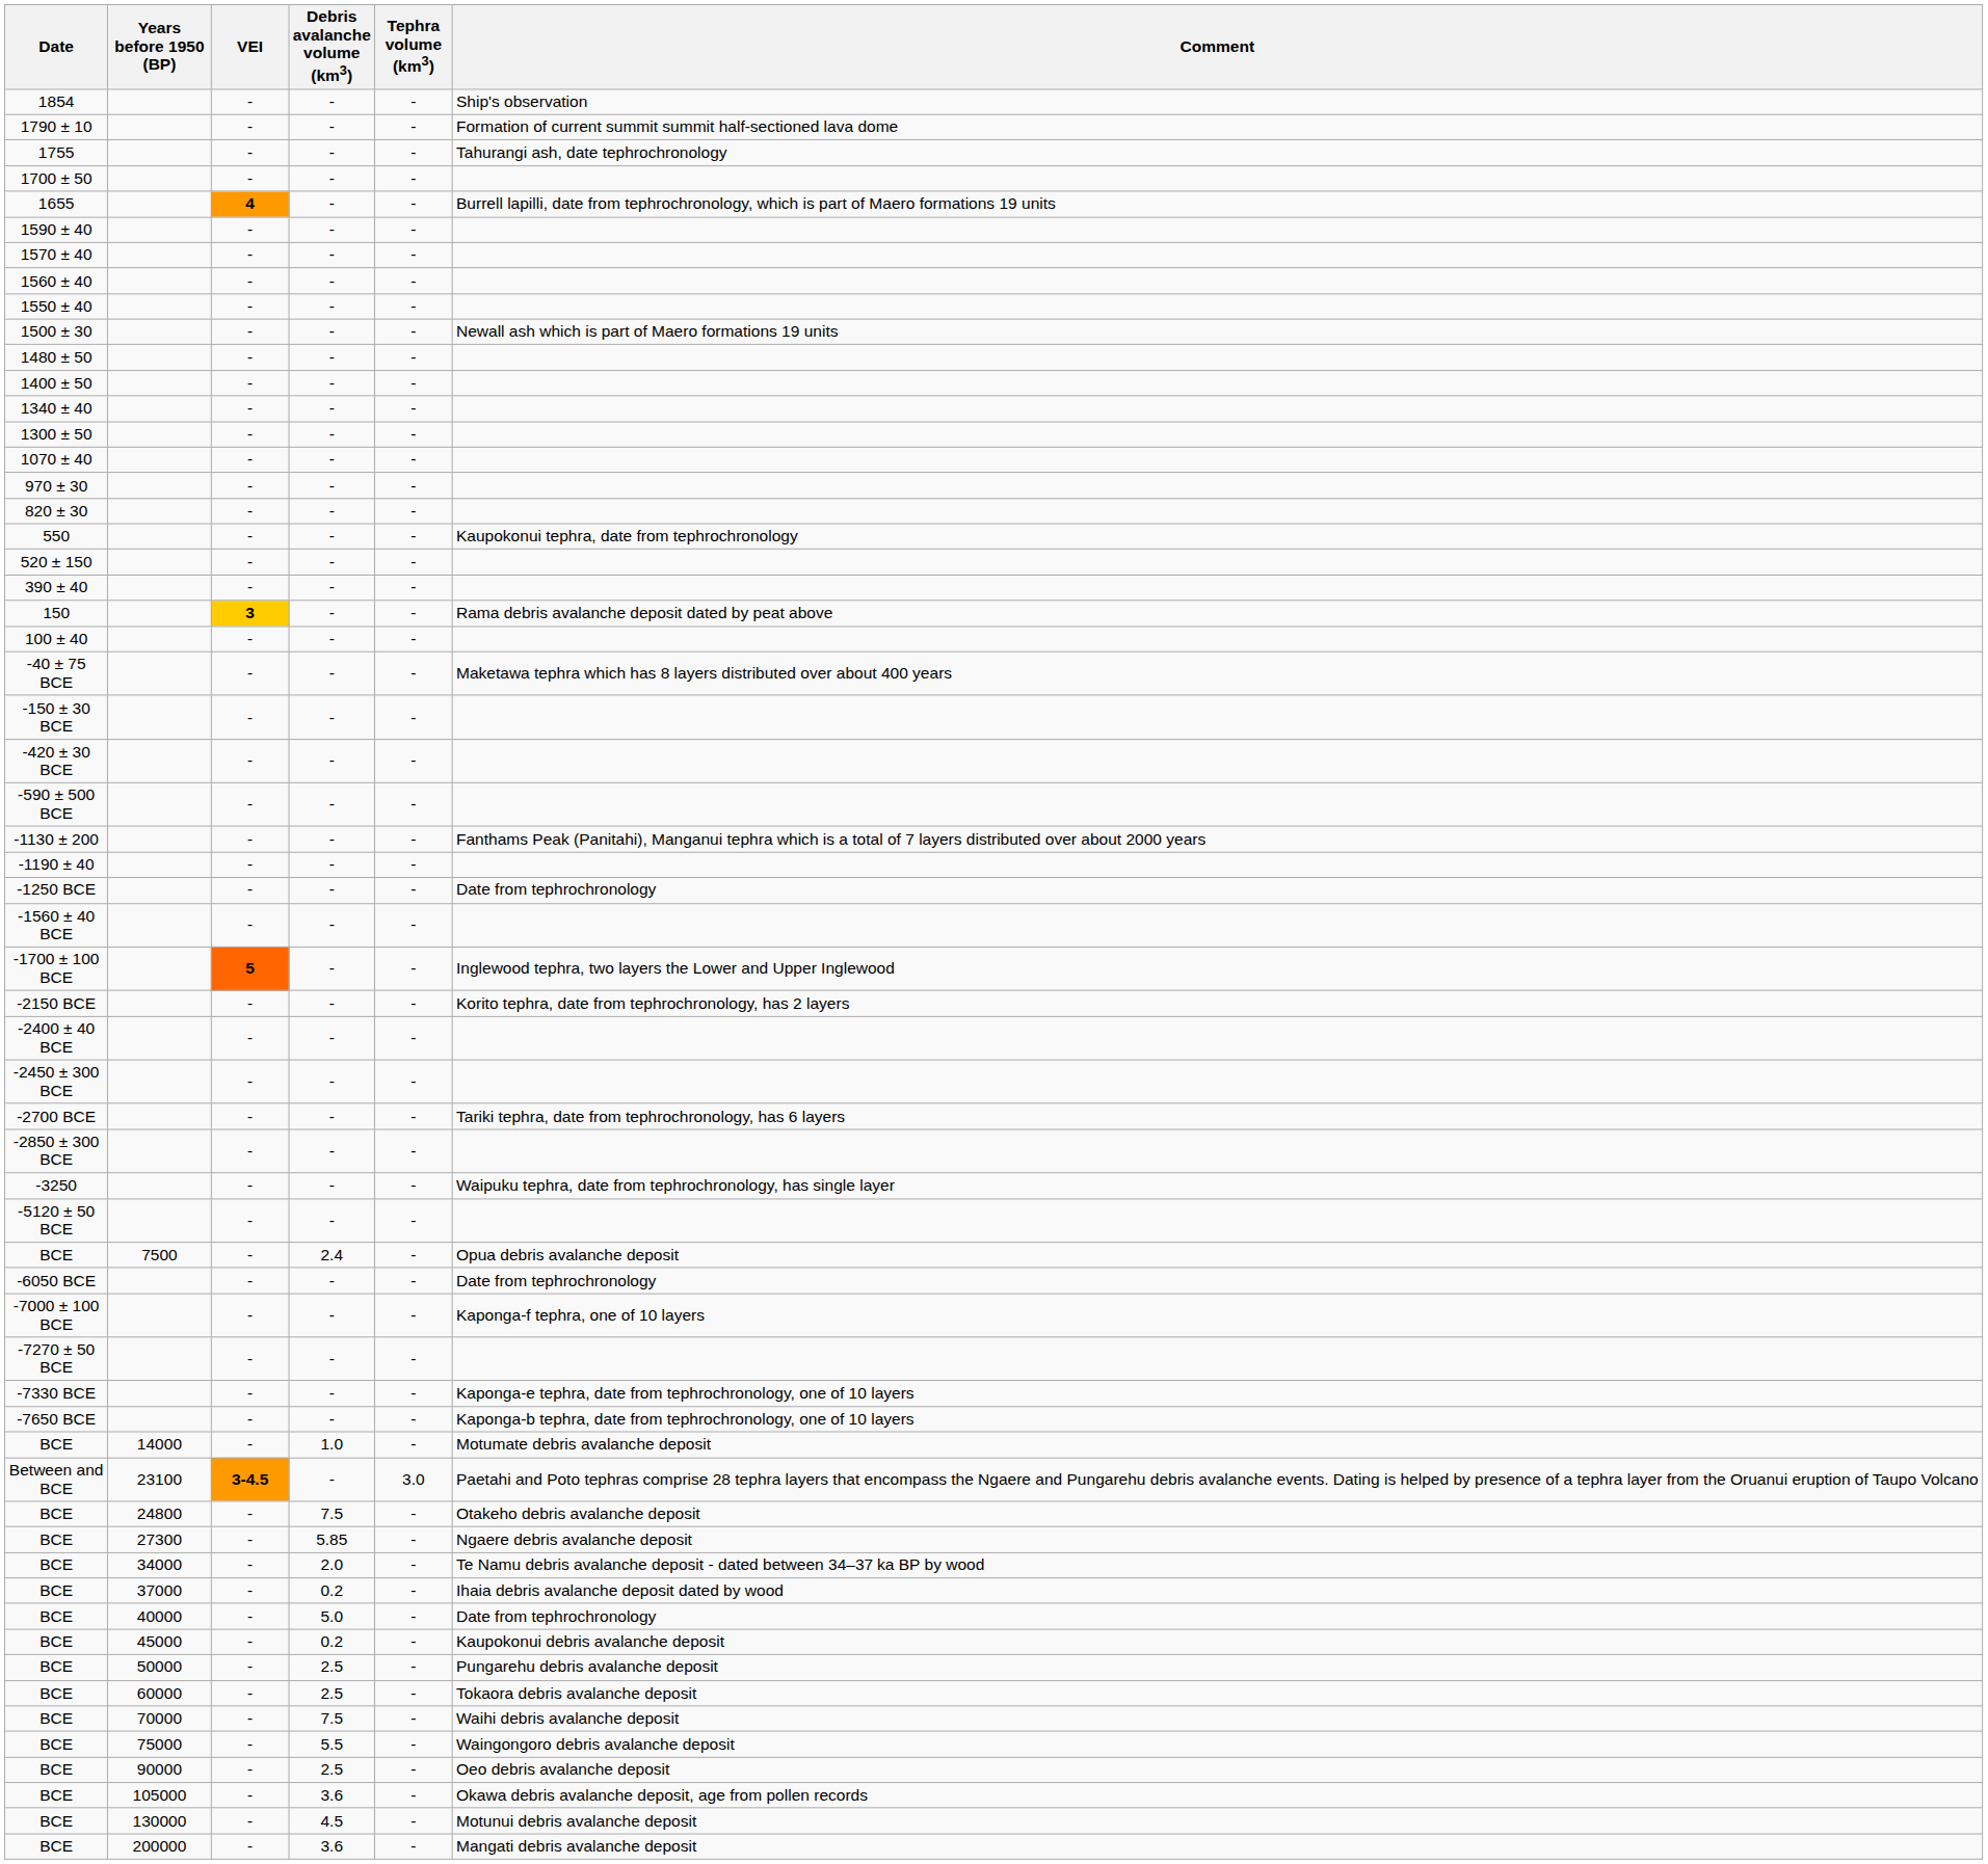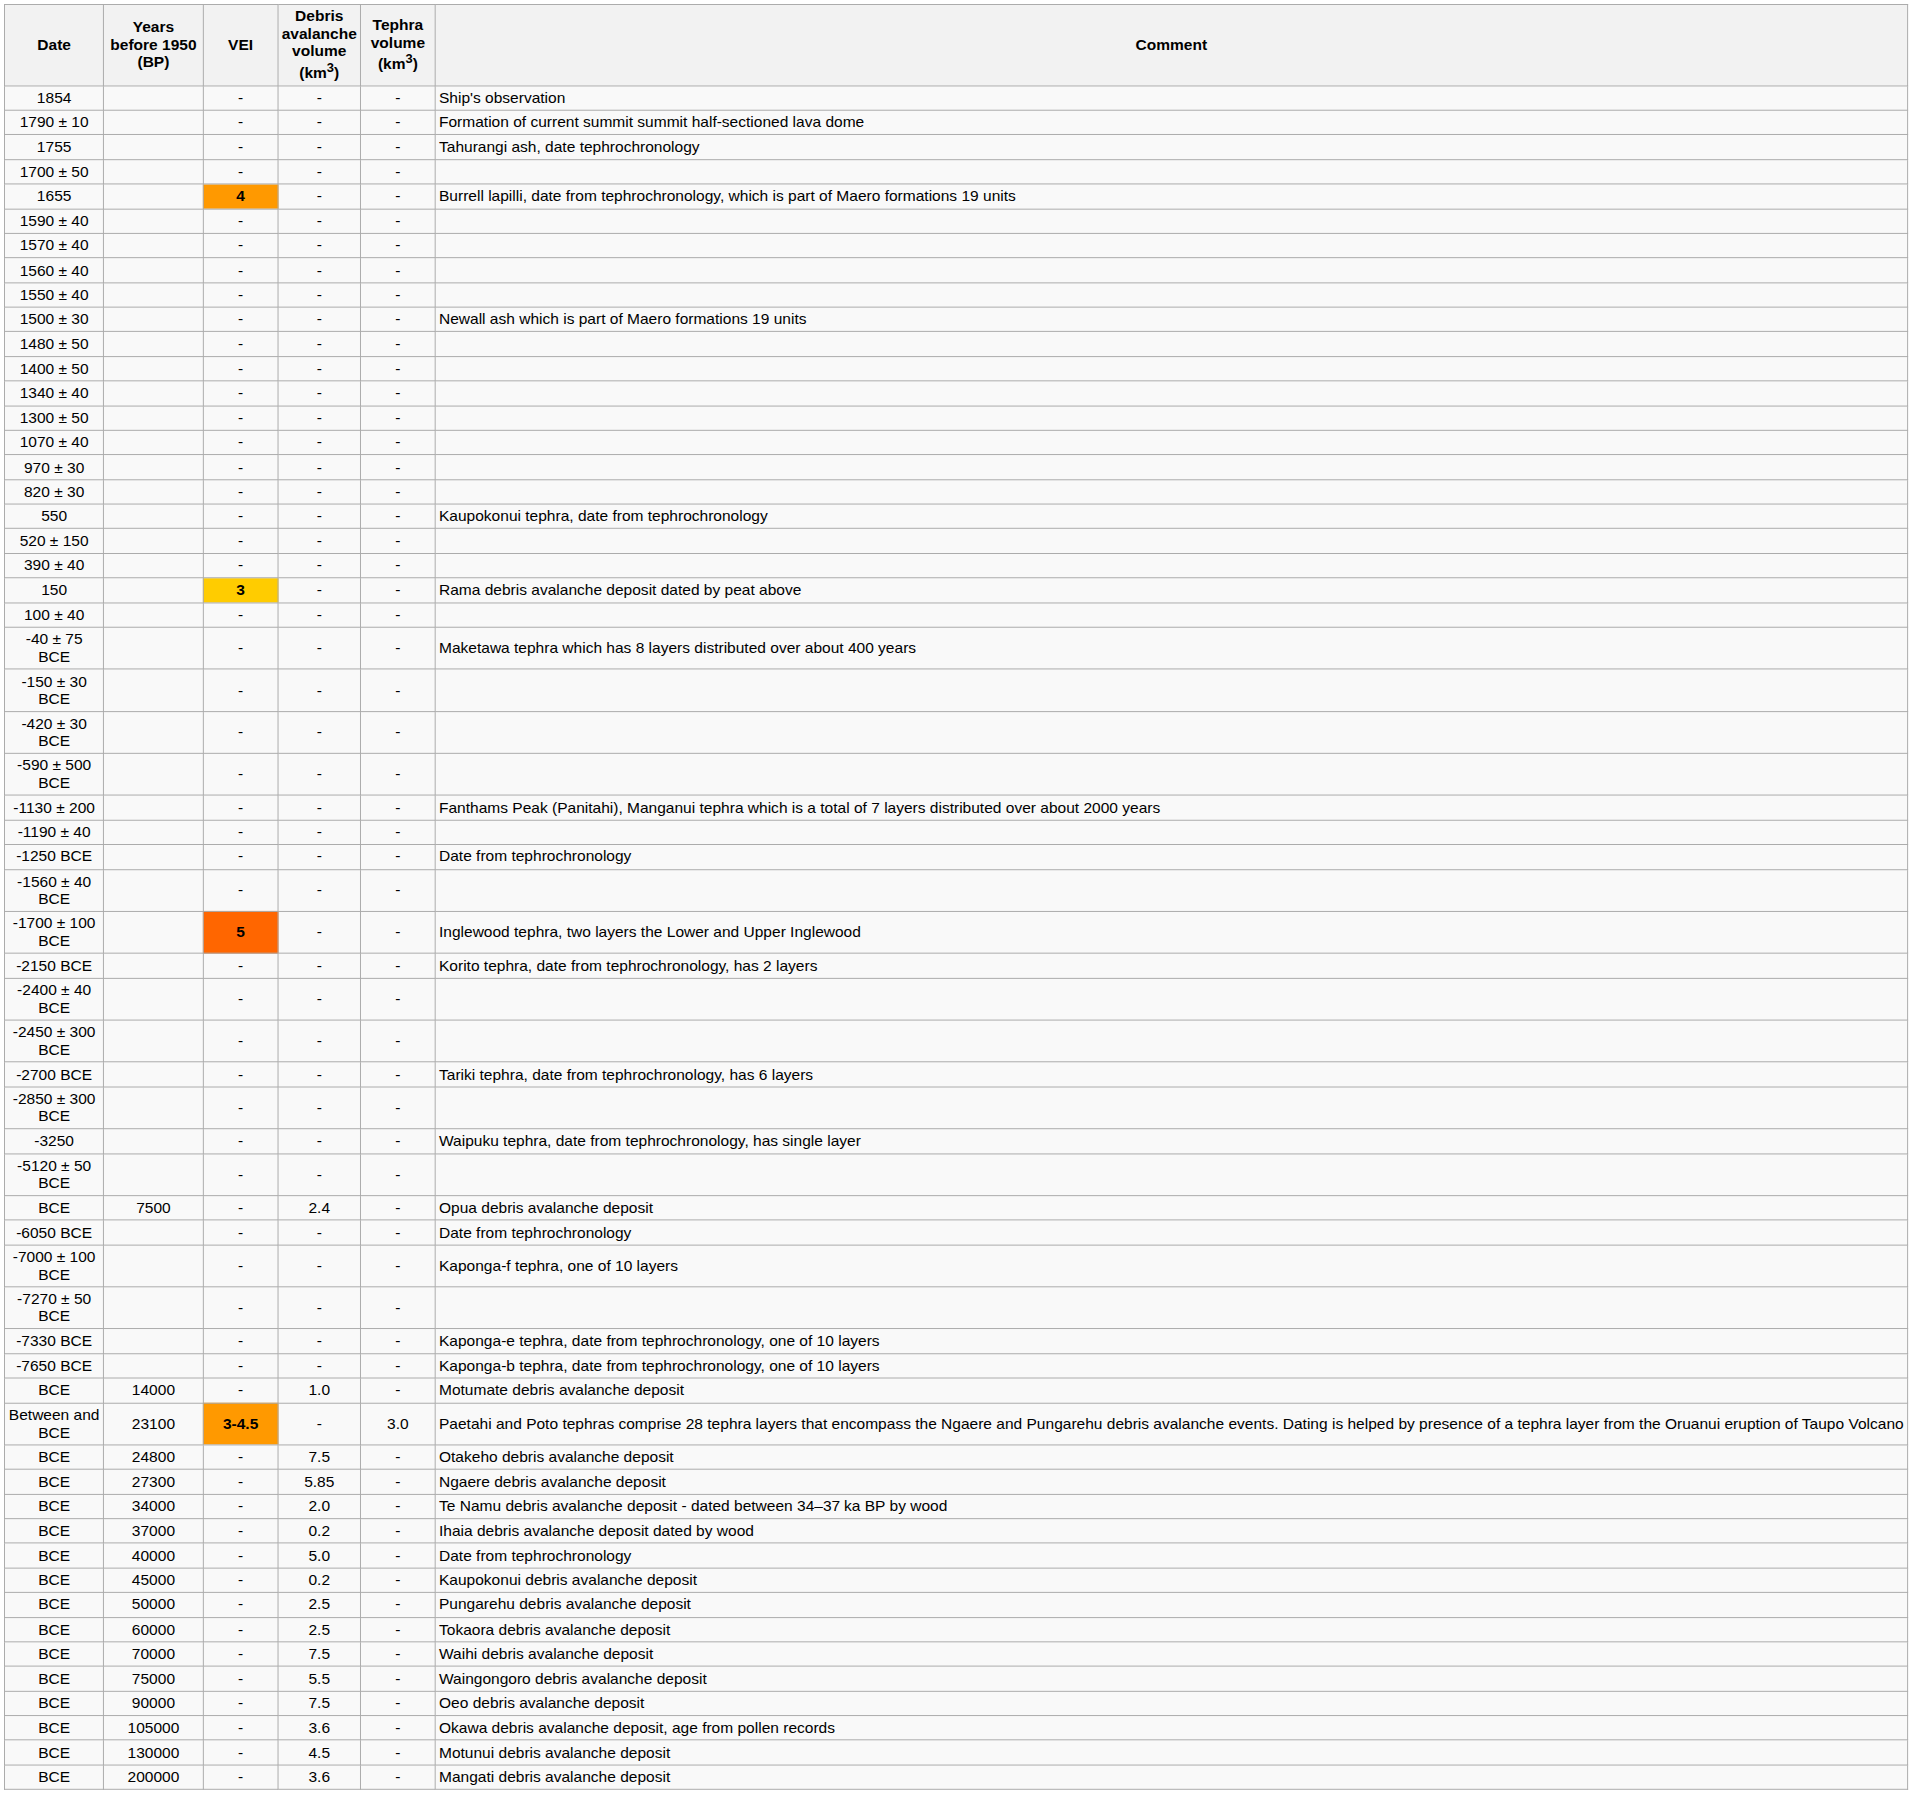BCE / 90000 | Debris avalanche volume (km3): 2.5 -> 7.5
